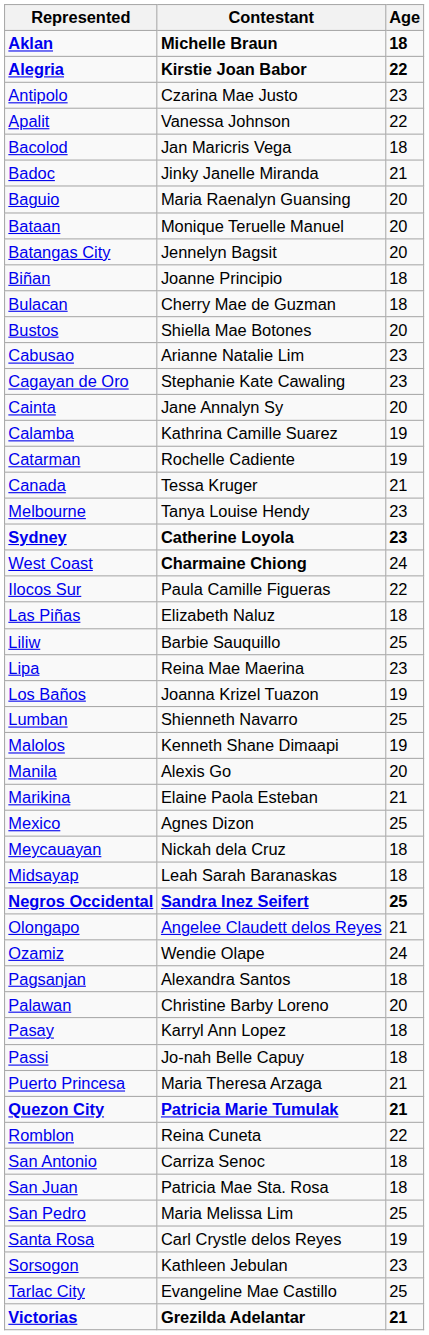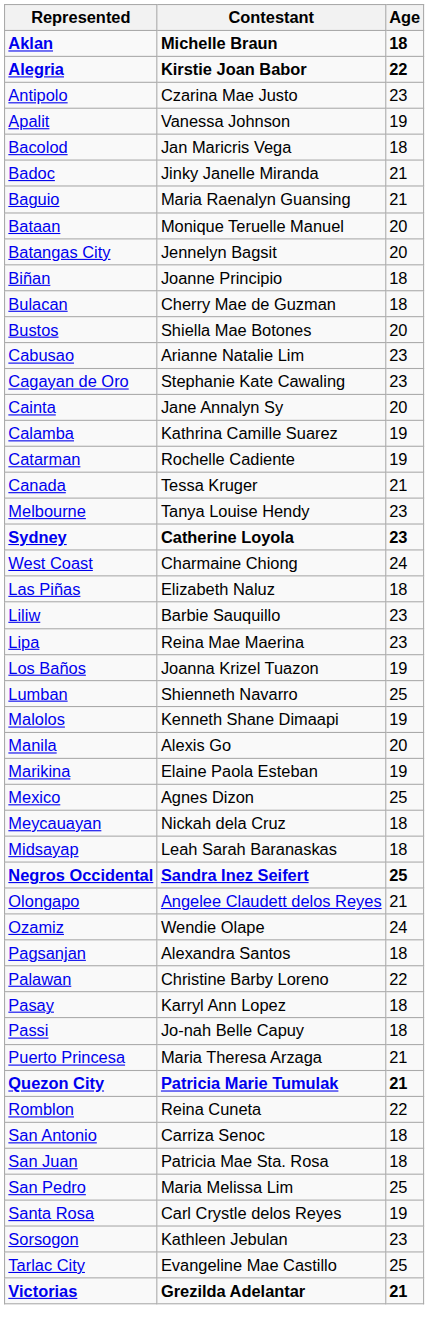Apalit | Age: 22 -> 19
Baguio | Age: 20 -> 21
West Coast | Contestant: bold -> normal
- row: Ilocos Sur | Paula Camille Figueras | 22
Liliw | Age: 25 -> 23
Marikina | Age: 21 -> 19
Palawan | Age: 20 -> 22
